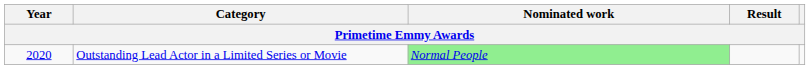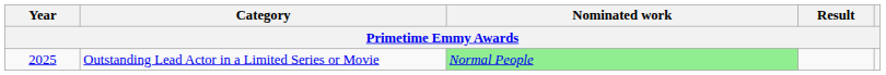Outstanding Lead Actor in a Limited Series or Movie | Year: 2020 -> 2025
